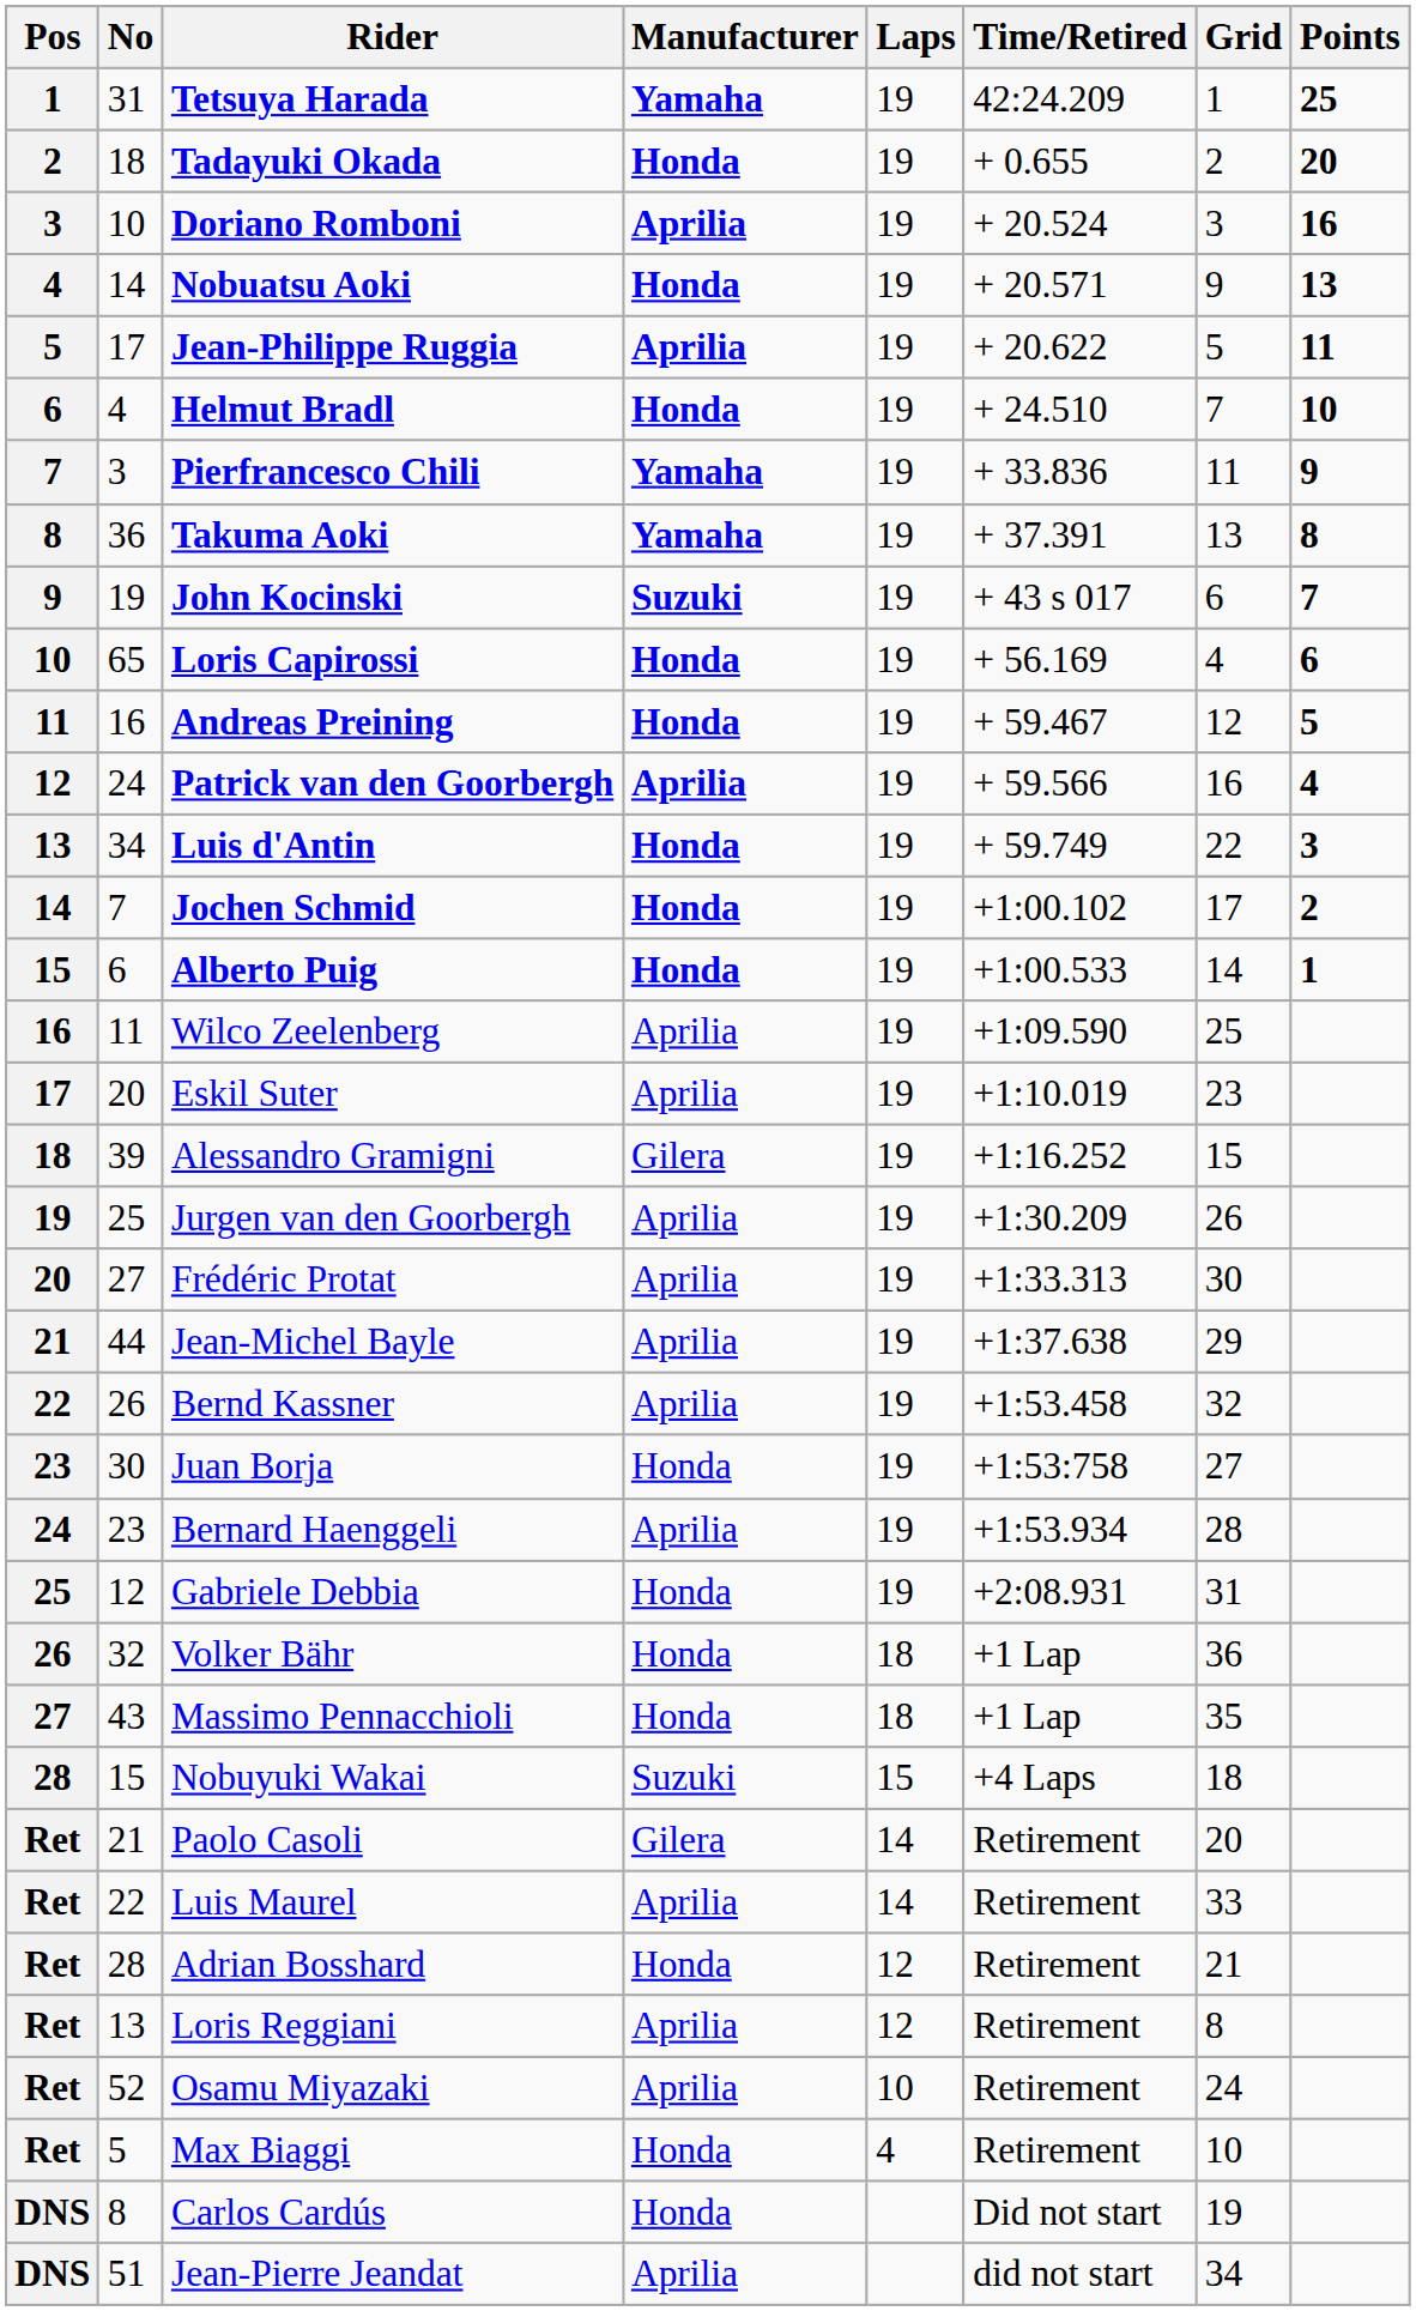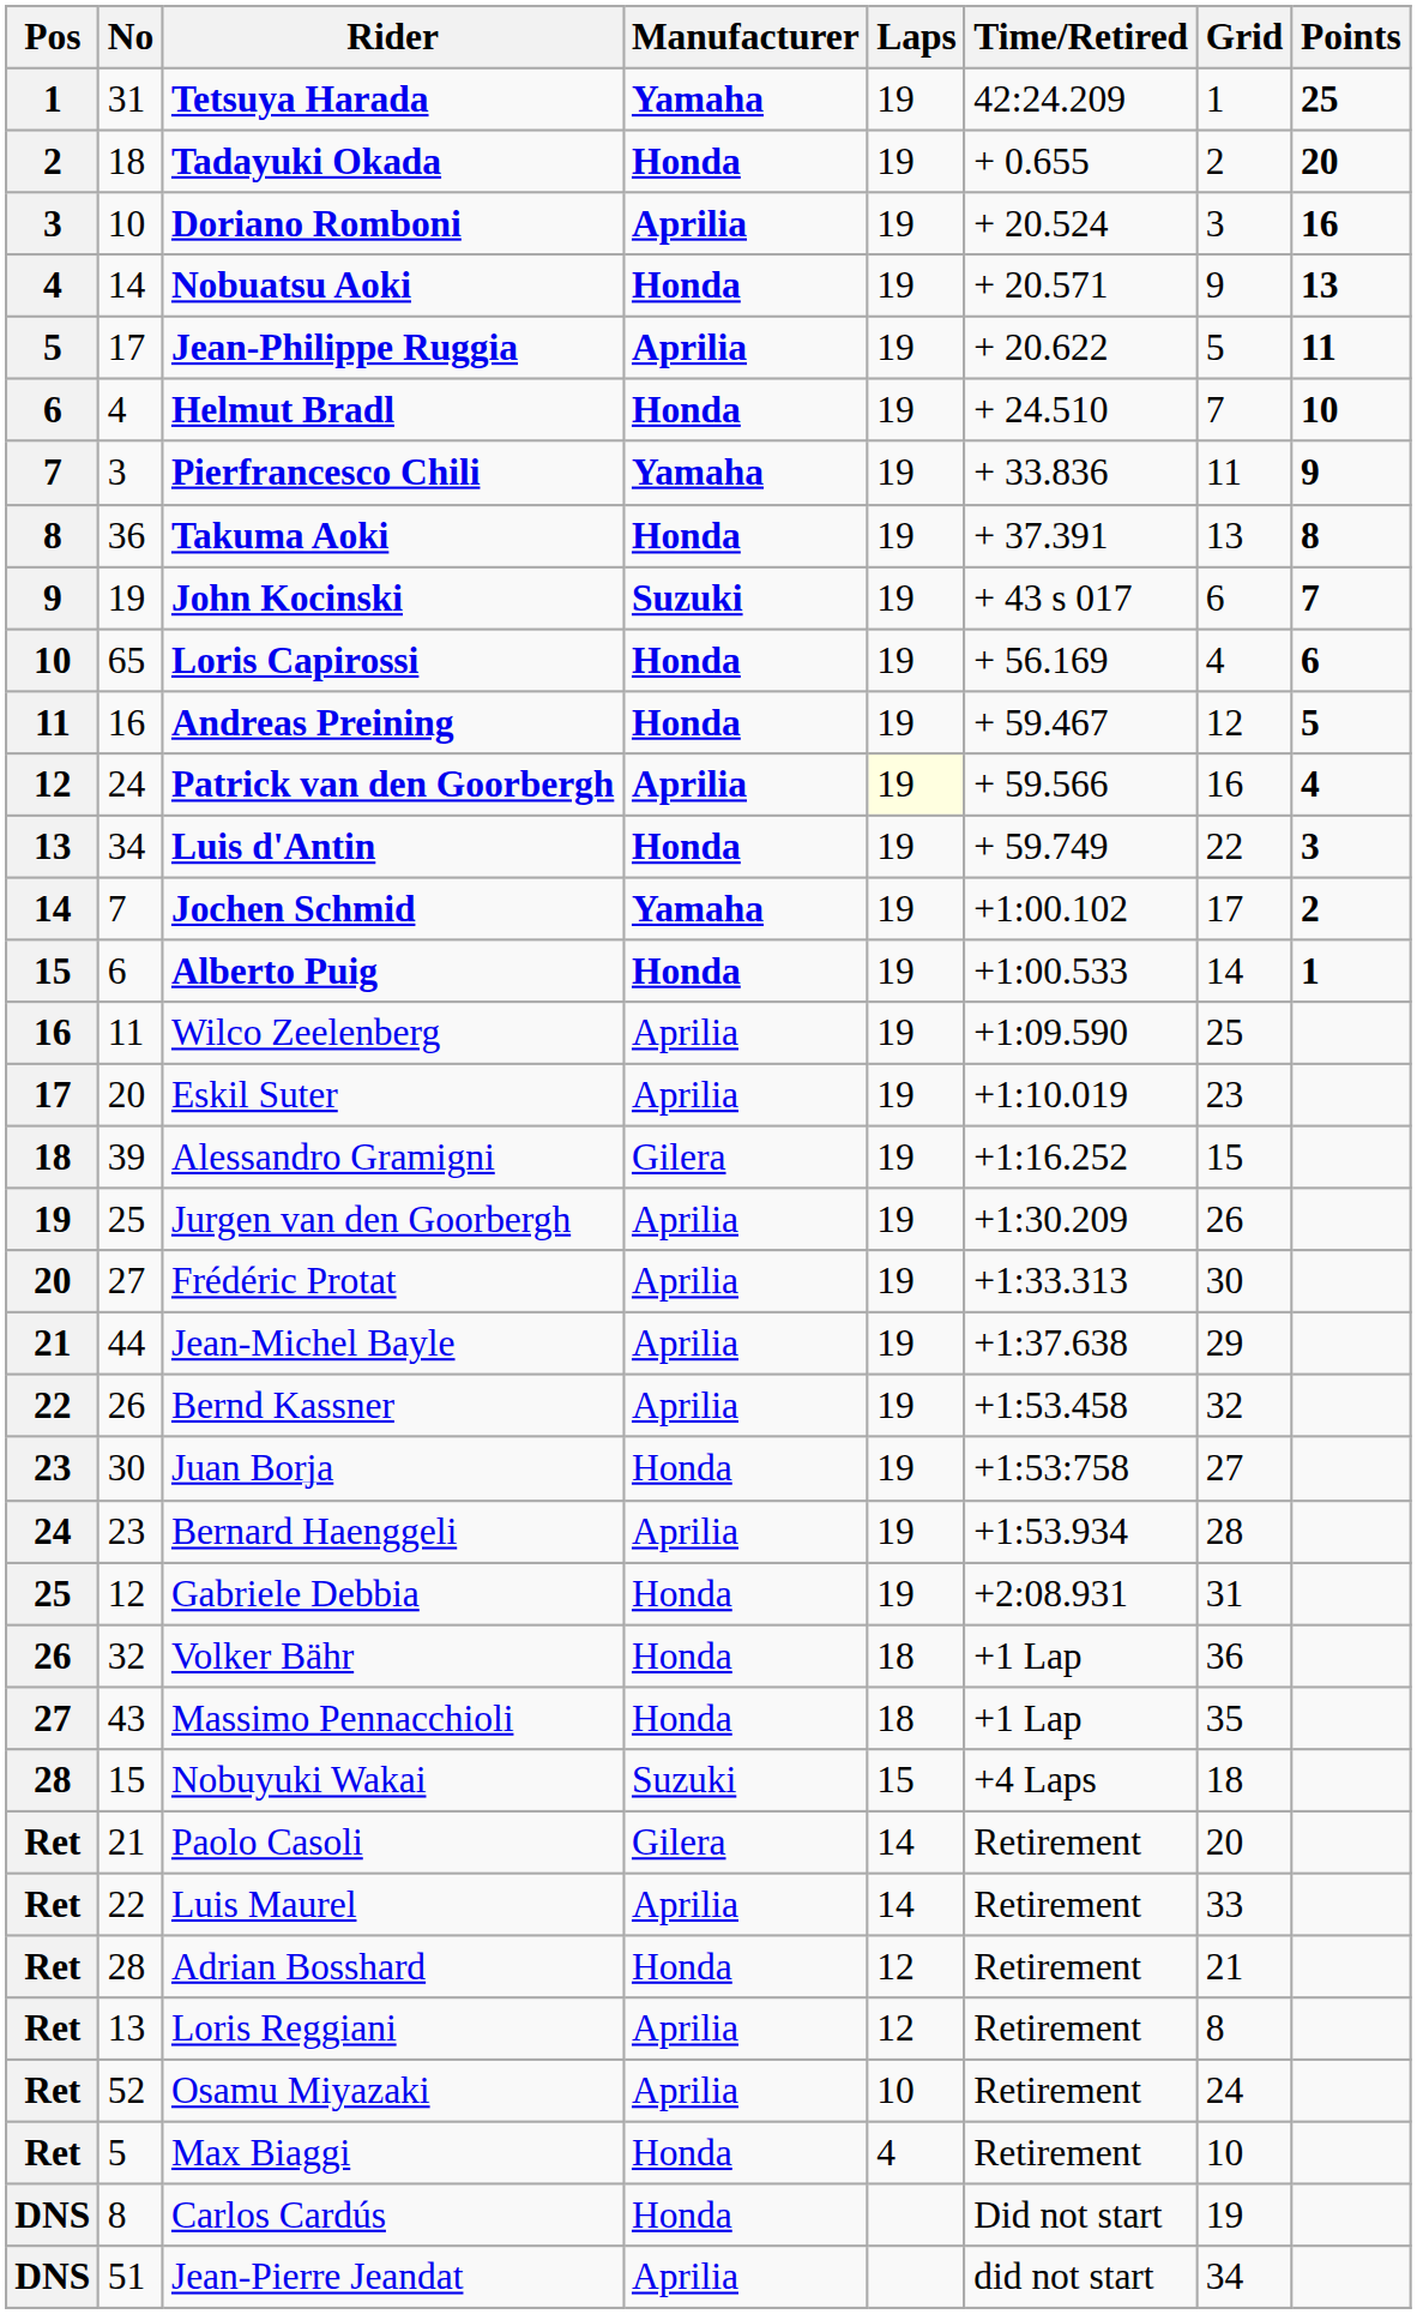Takuma Aoki | Manufacturer: Yamaha -> Honda
Patrick van den Goorbergh | Laps: no background -> lightyellow background
Jochen Schmid | Manufacturer: Honda -> Yamaha
